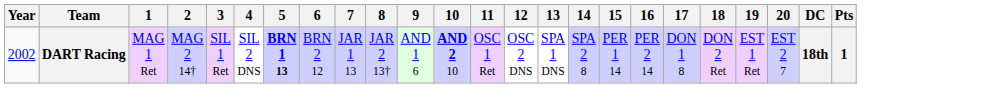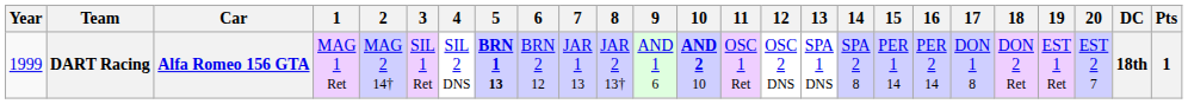+ column: Car | Alfa Romeo 156 GTA
DART Racing | Year: 2002 -> 1999
